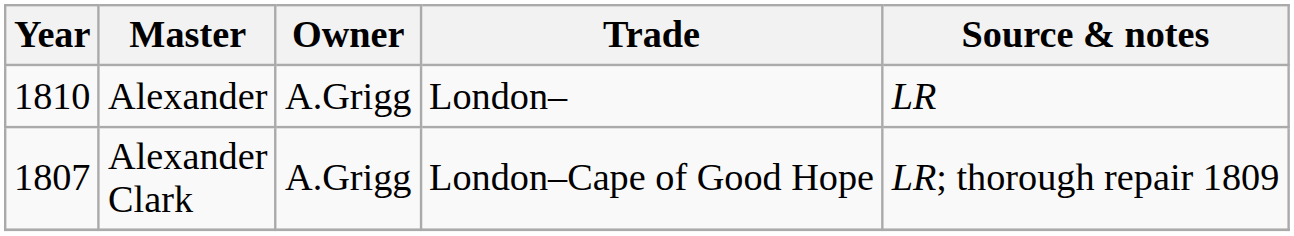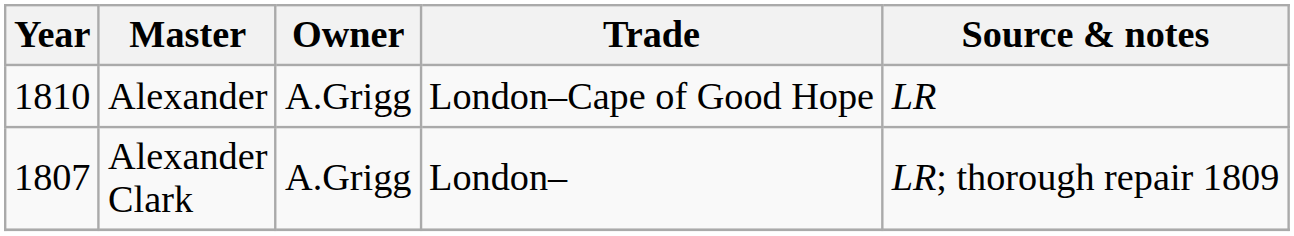Alexander | Trade: London– -> London–Cape of Good Hope
Alexander Clark | Trade: London–Cape of Good Hope -> London–
